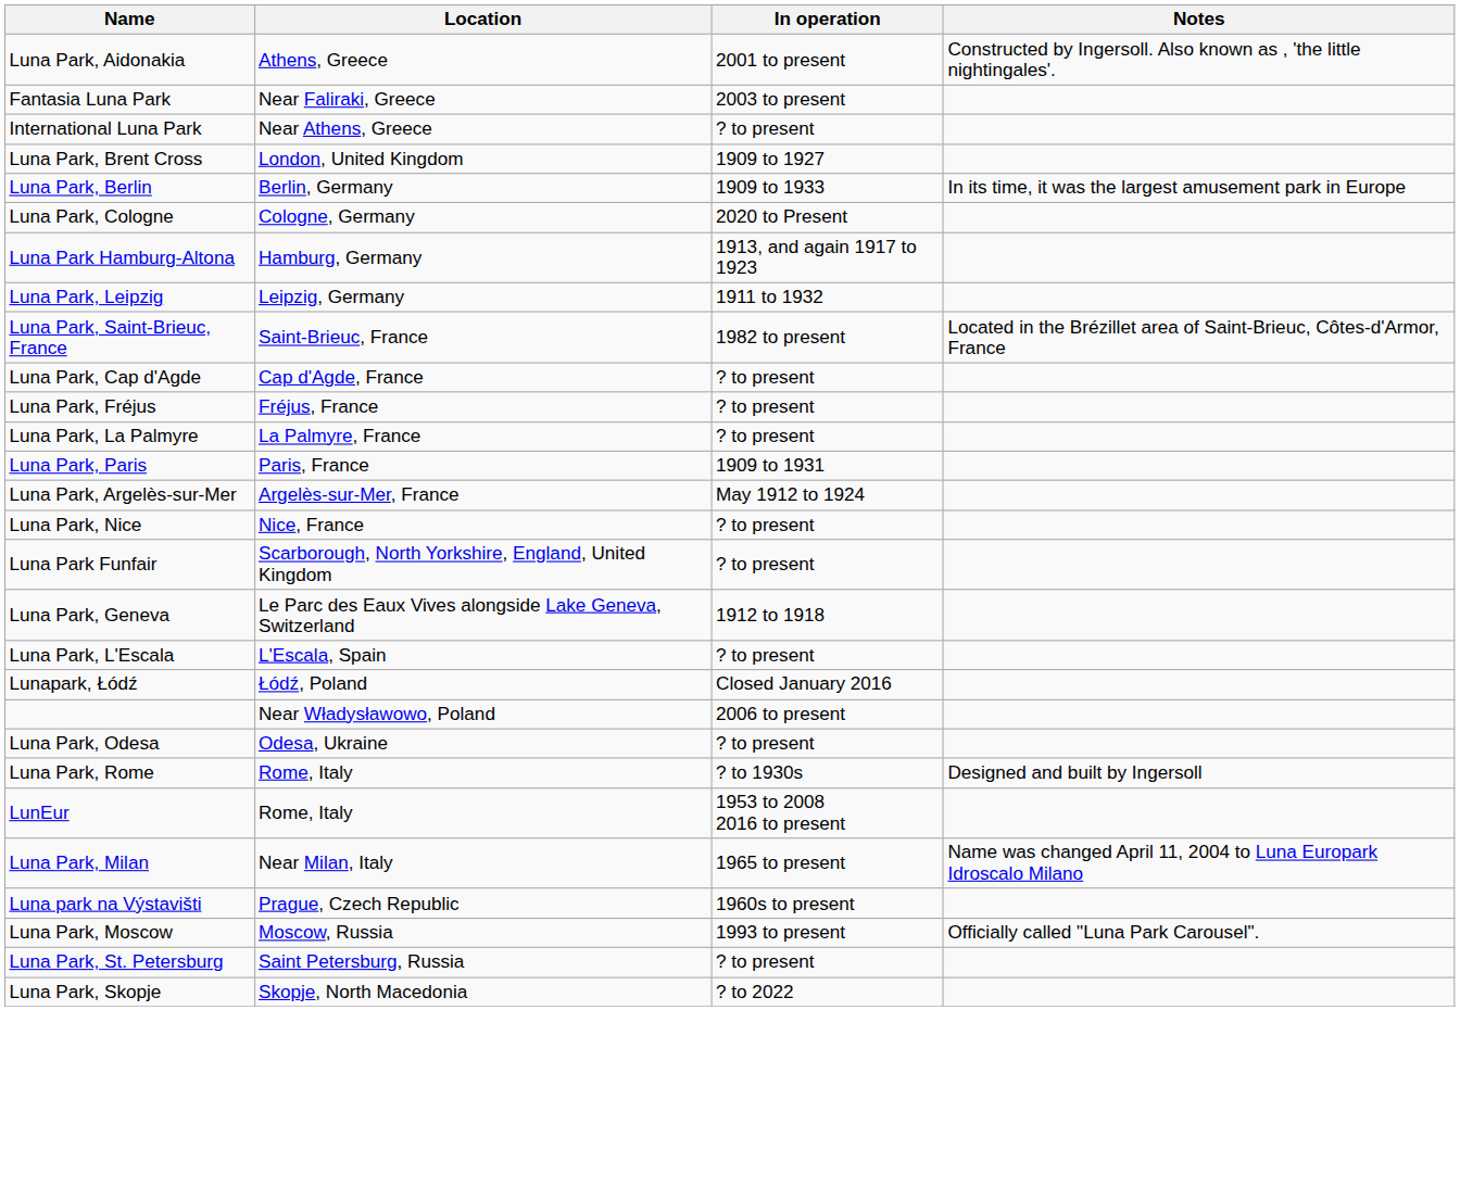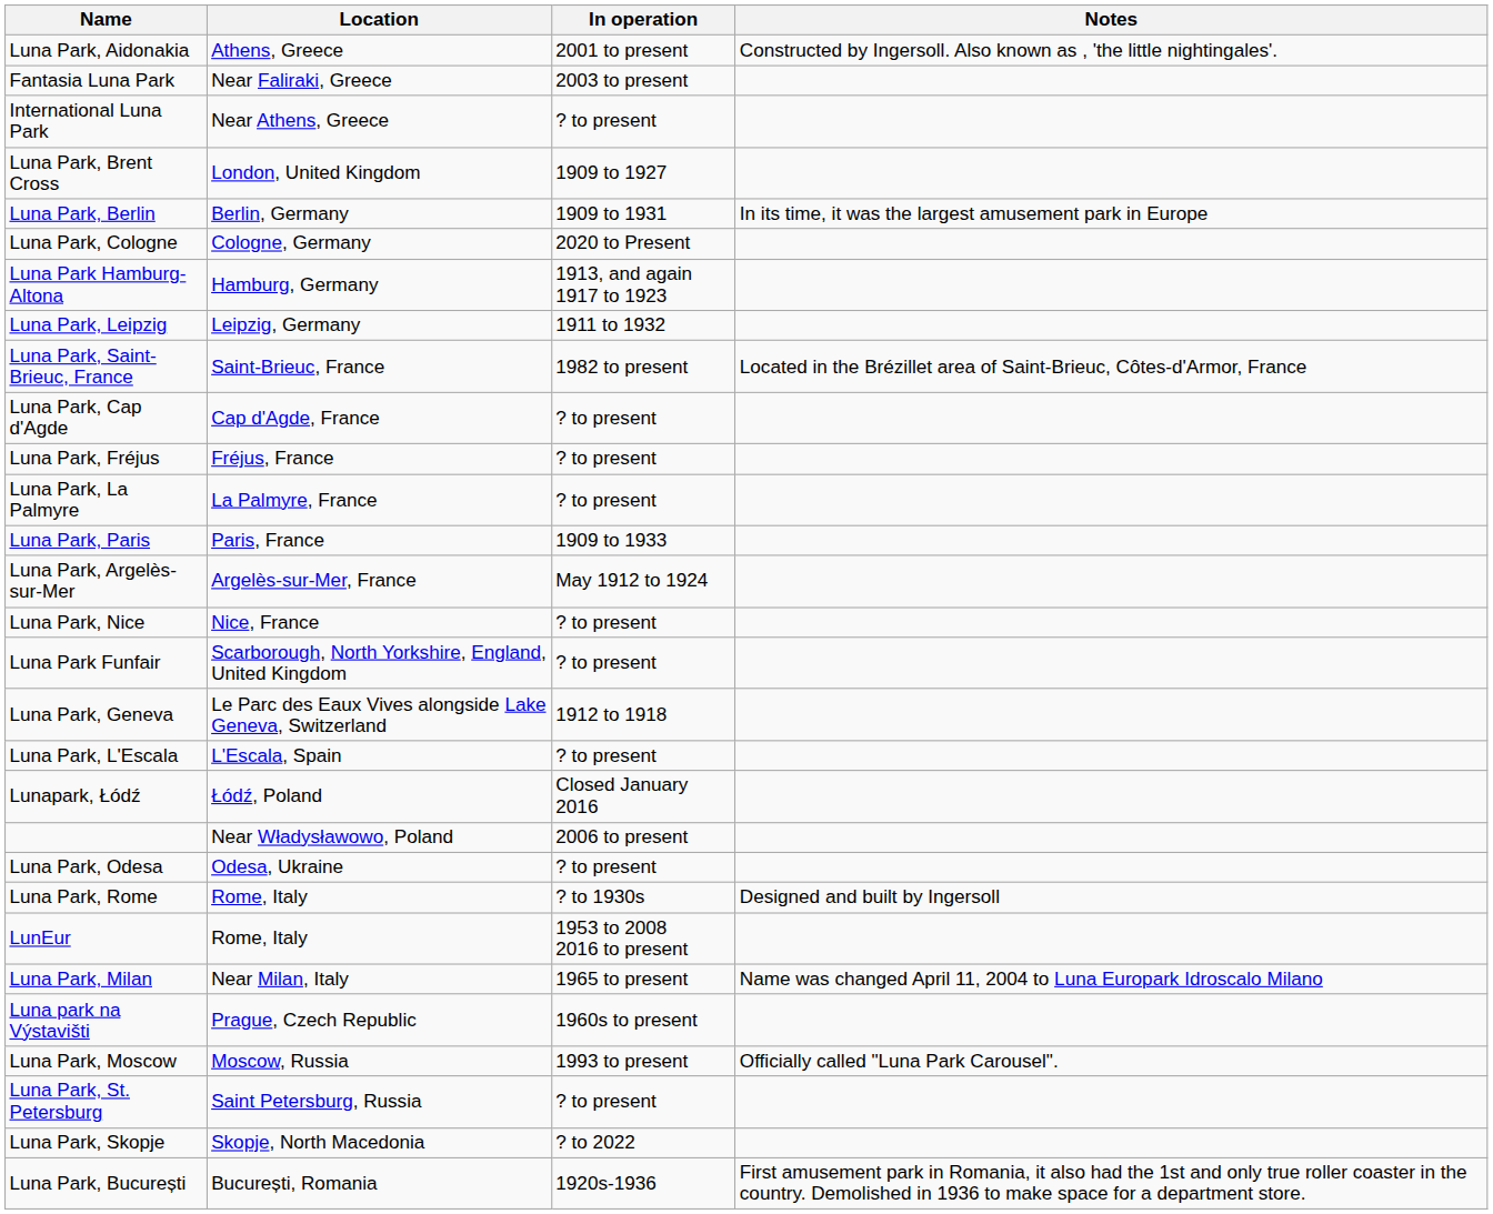Luna Park, Berlin | In operation: 1909 to 1933 -> 1909 to 1931
Luna Park, Paris | In operation: 1909 to 1931 -> 1909 to 1933
+ row: Luna Park, București | București, Romania | 1920s-1936 | First amusement park in Romania, it also had the 1st and only true roller coaster in the country. Demolished in 1936 to make space for a department store.
